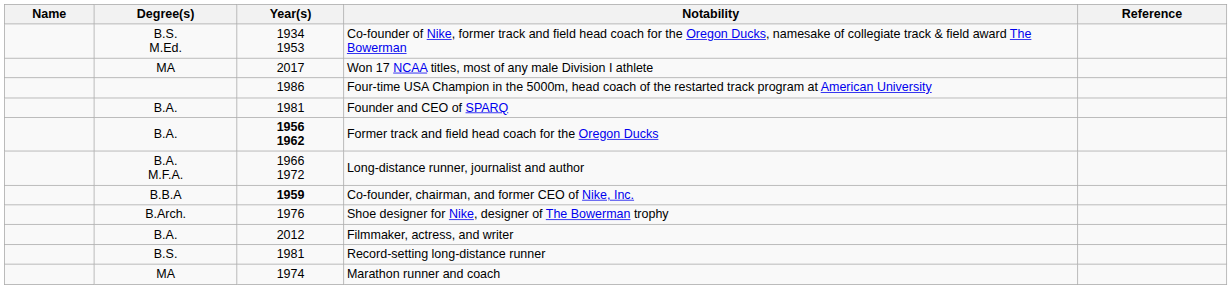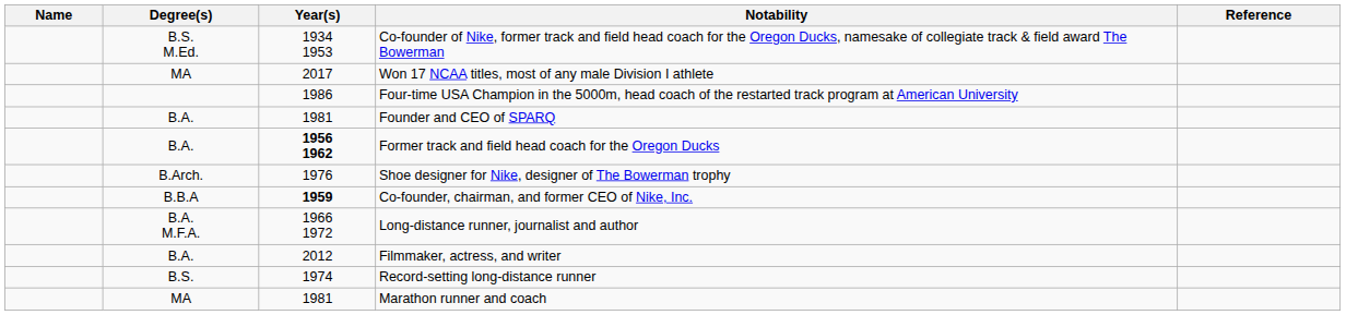rows swapped: Shoe designer for Nike, designer of The Bowerman trophy <-> Long-distance runner, journalist and author
Record-setting long-distance runner | Year(s): 1981 -> 1974
Marathon runner and coach | Year(s): 1974 -> 1981
